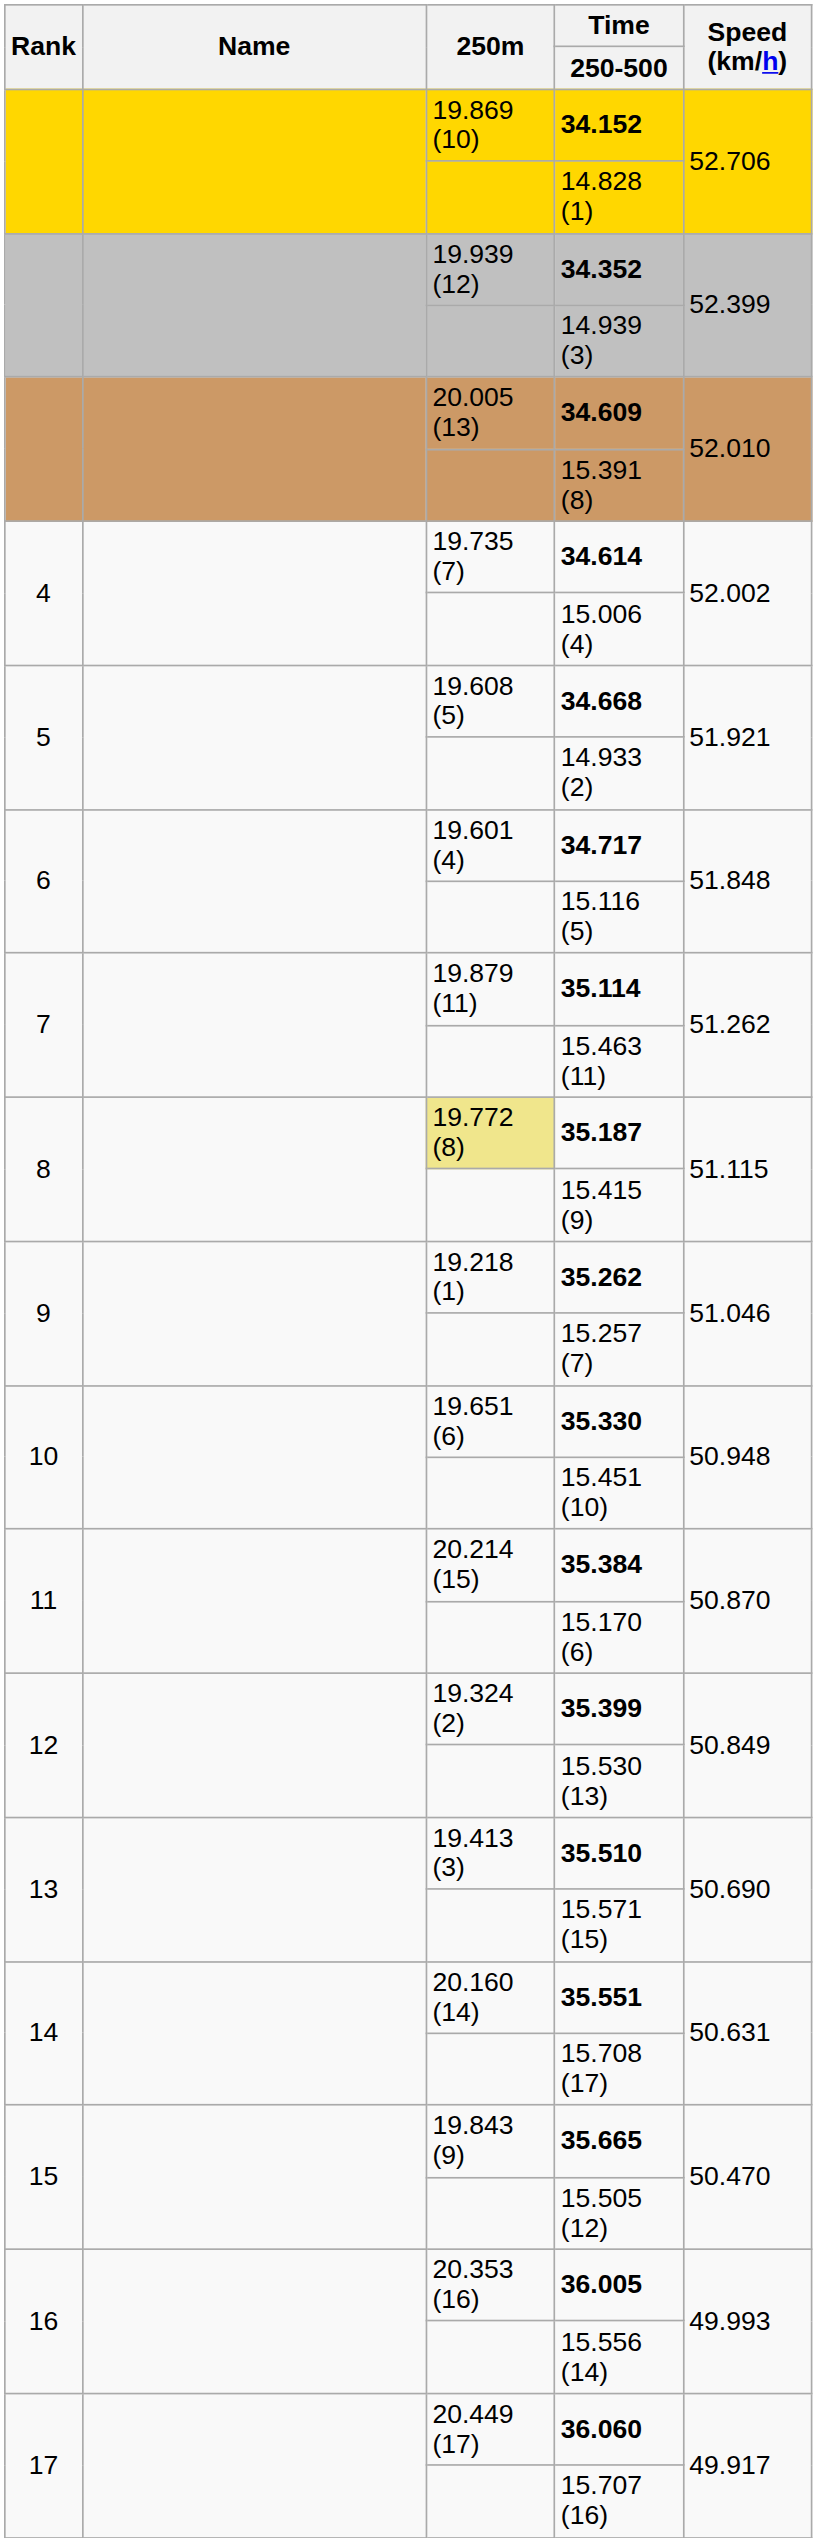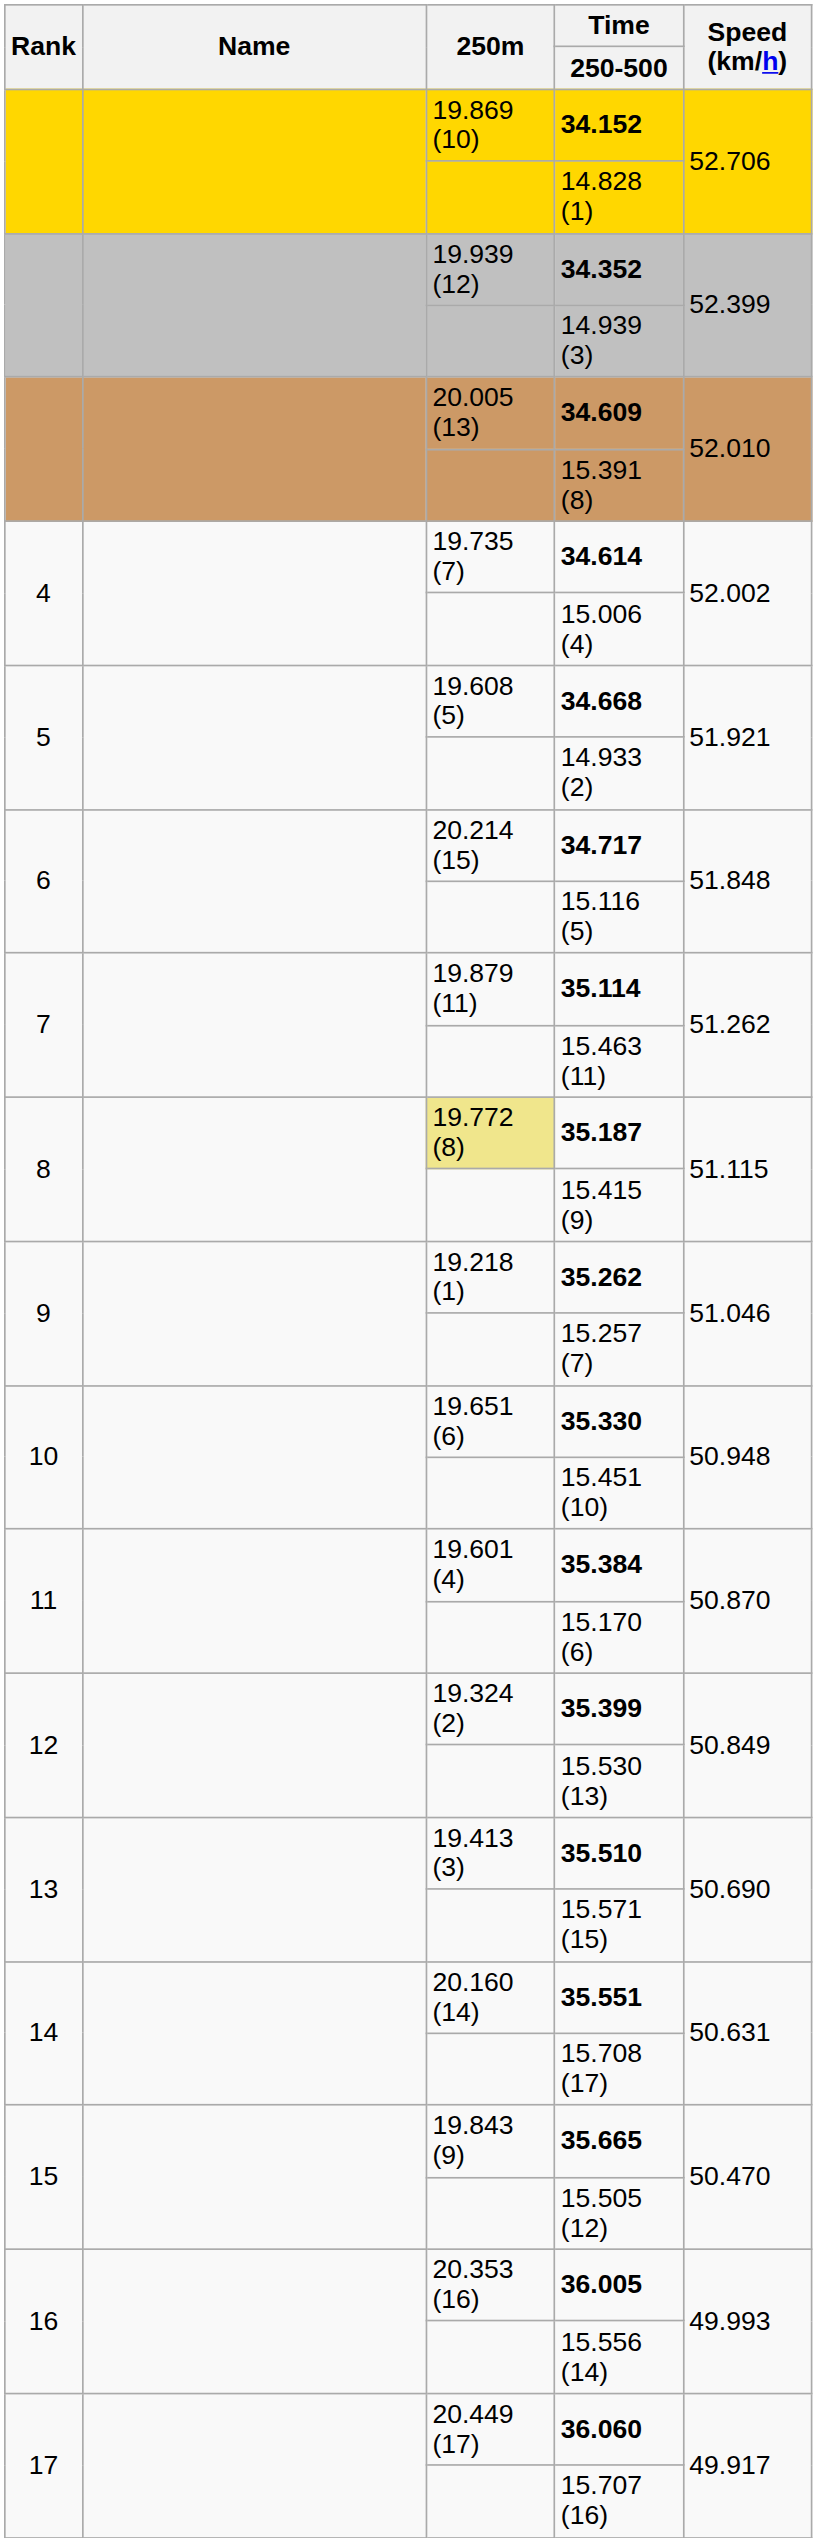34.717 | 250m: 19.601 (4) -> 20.214 (15)
35.384 | 250m: 20.214 (15) -> 19.601 (4)
